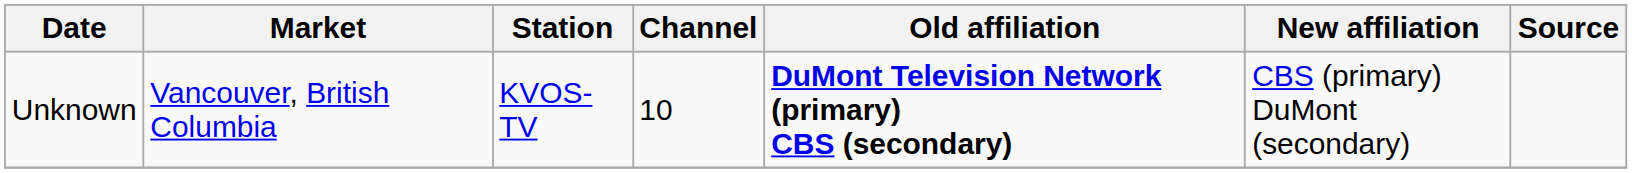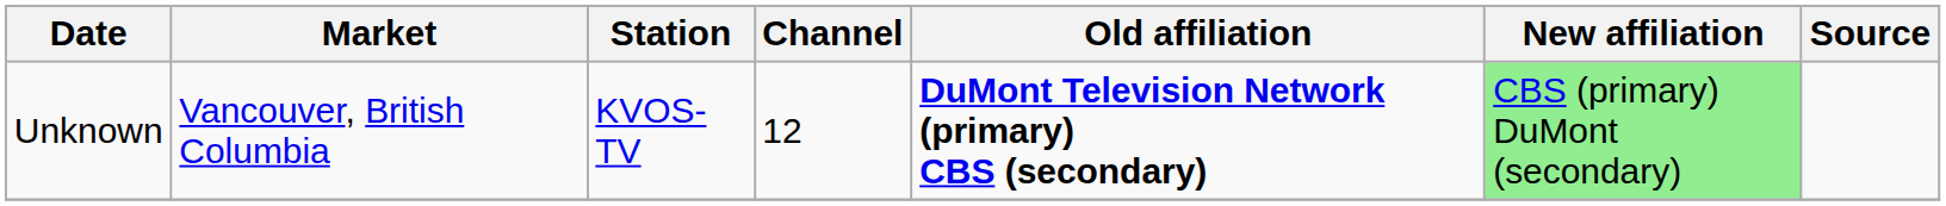Unknown | Channel: 10 -> 12
Unknown | New affiliation: no background -> lightgreen background
